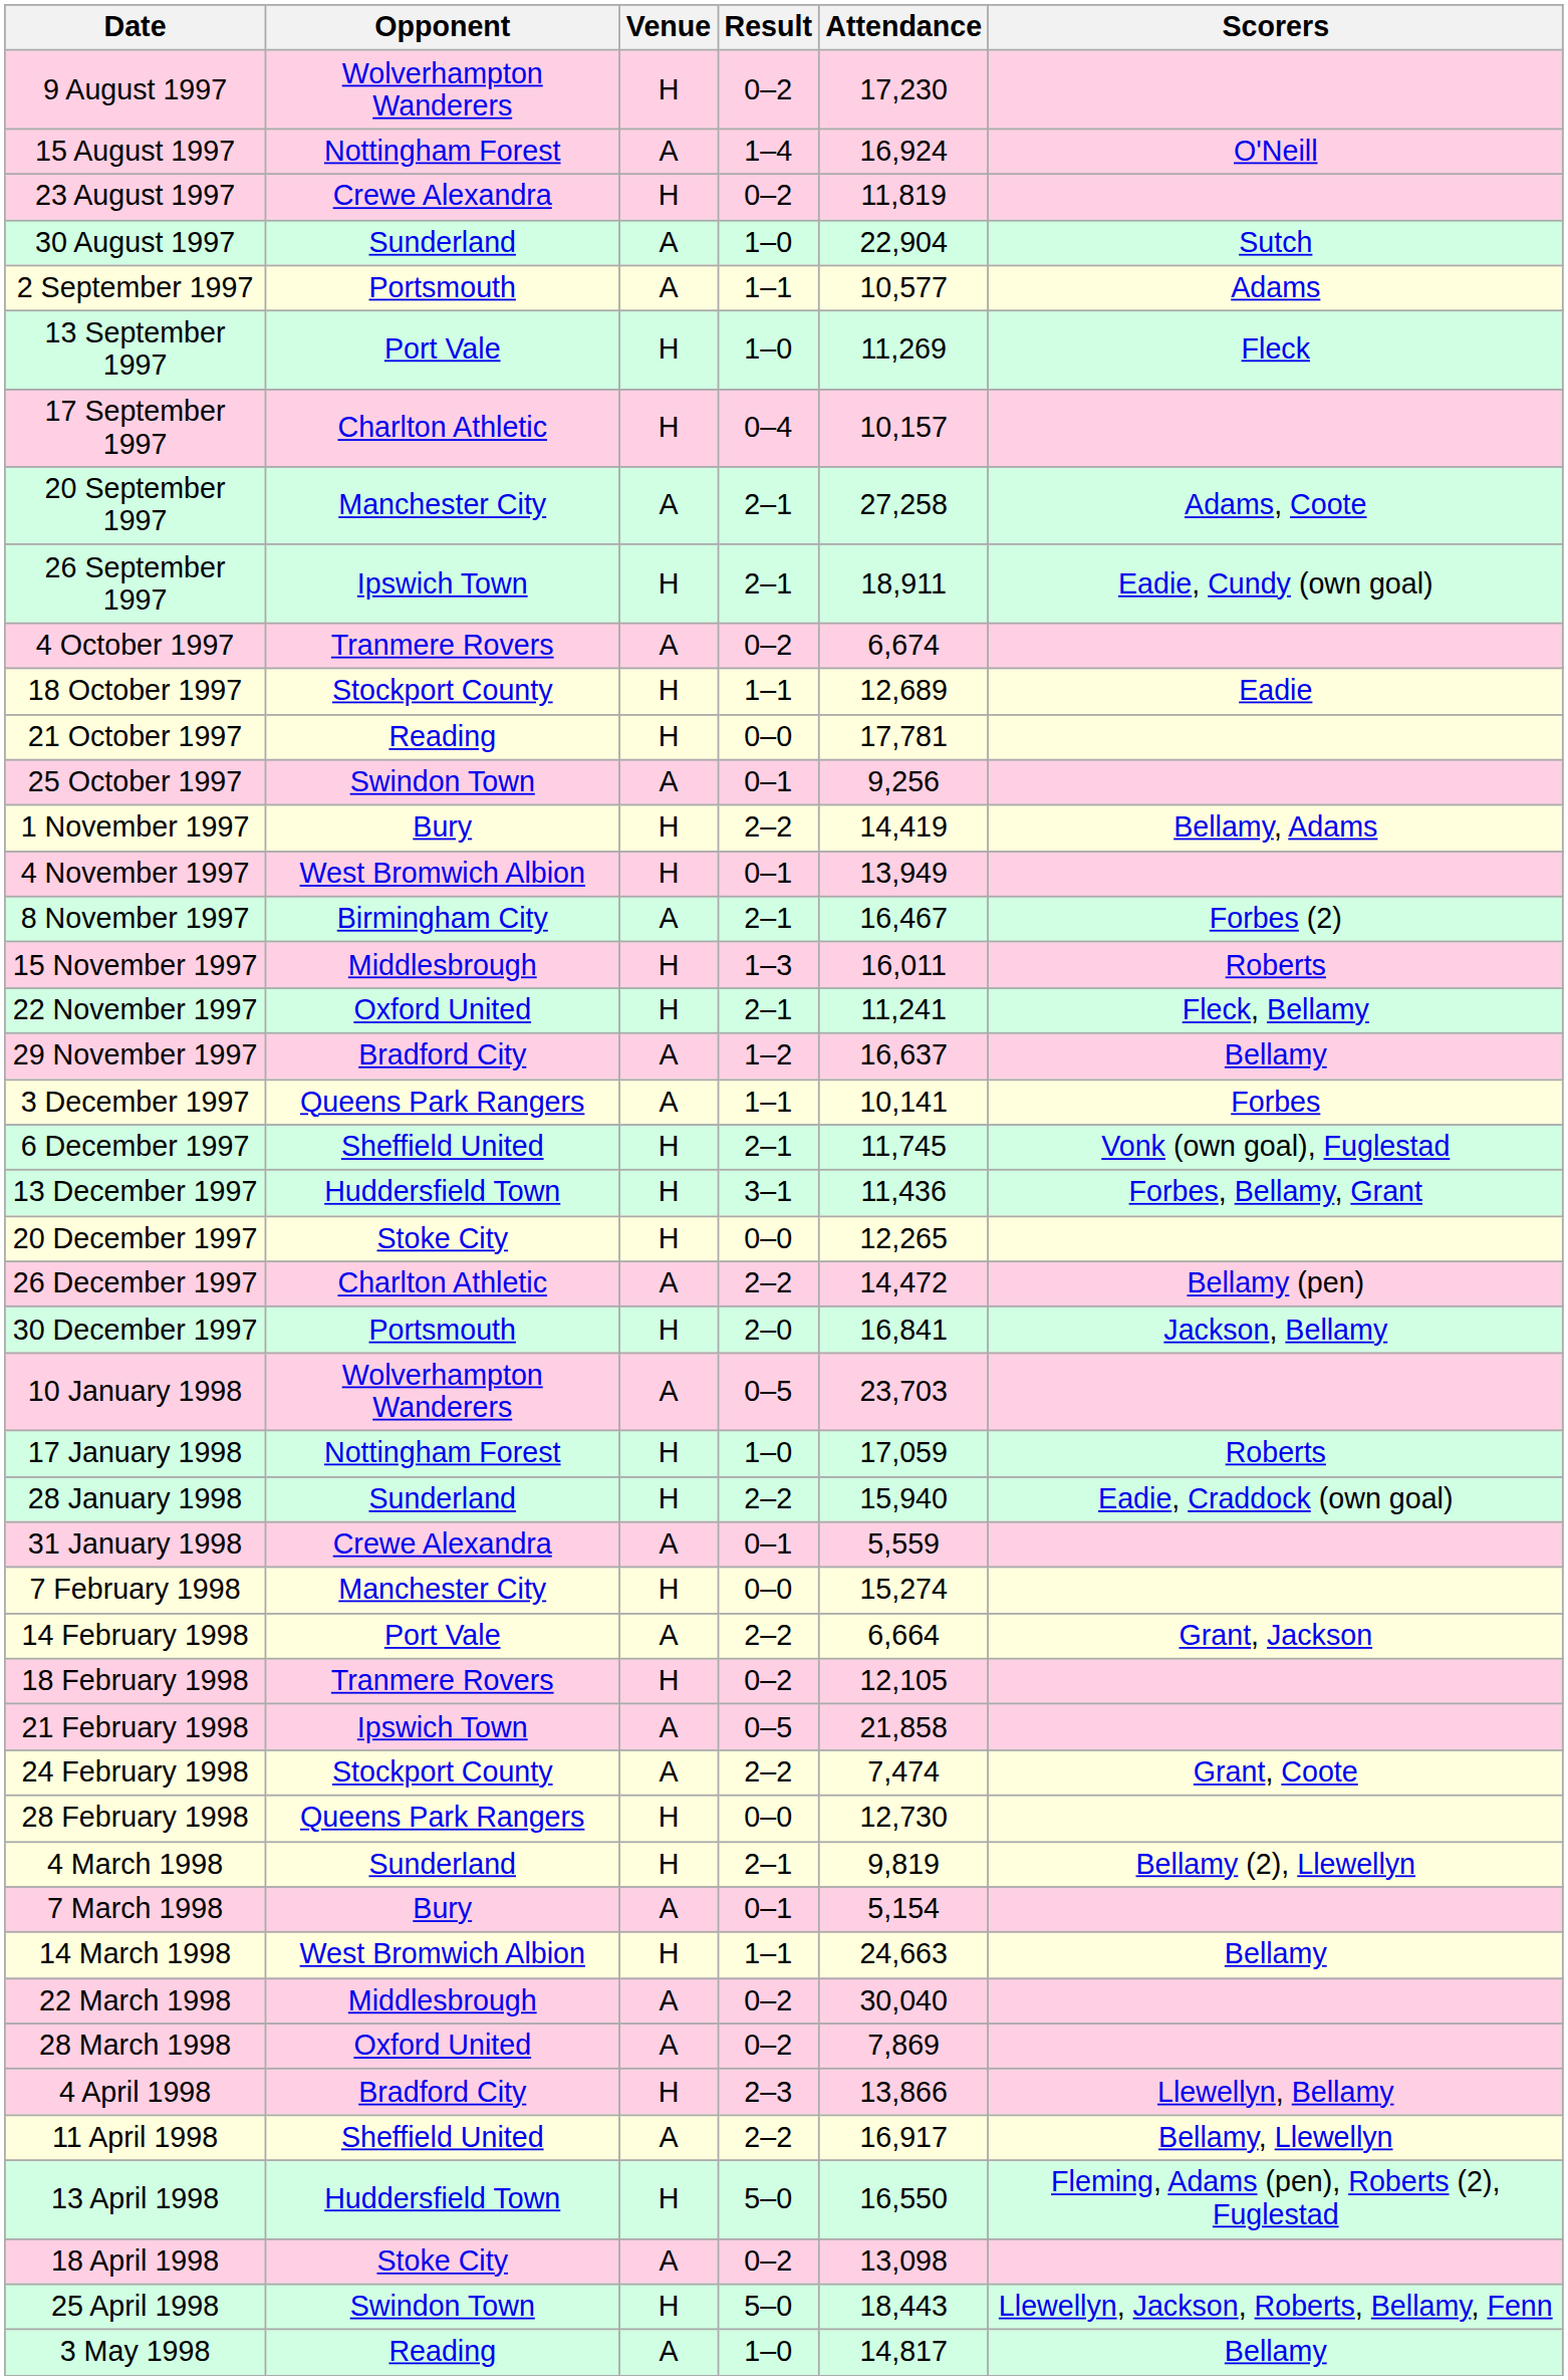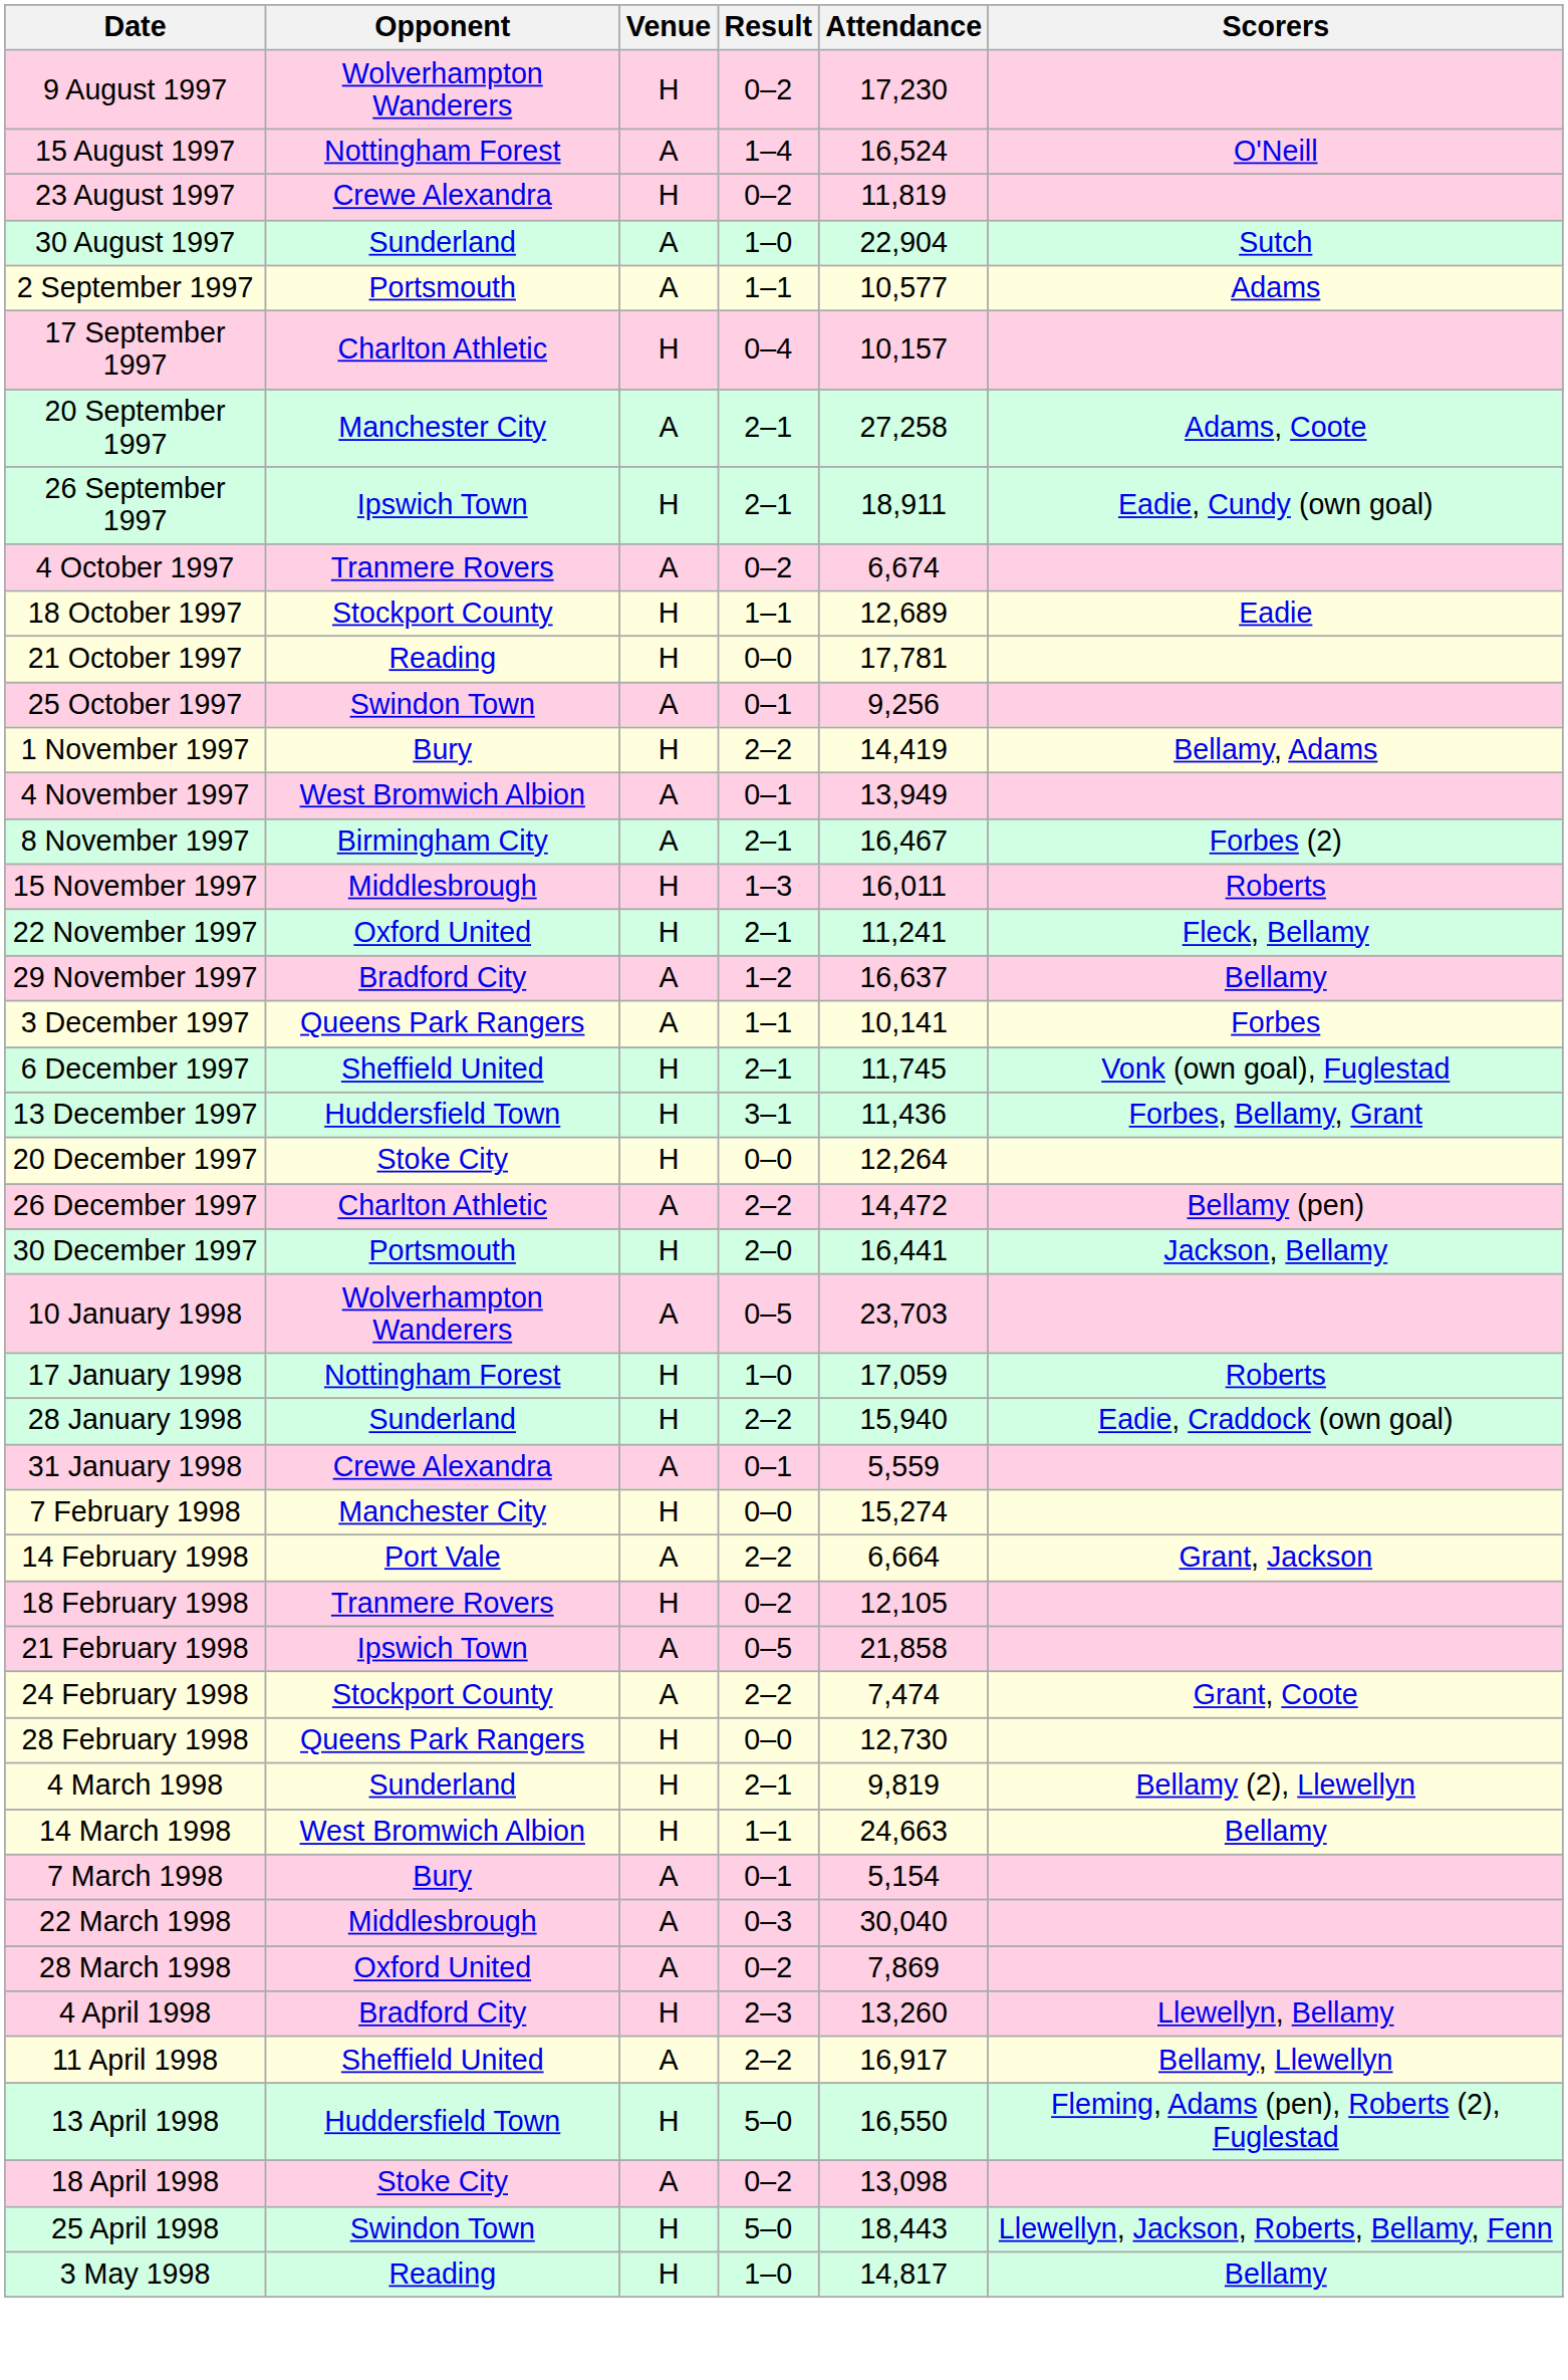15 August 1997 | Attendance: 16,924 -> 16,524
- row: 13 September 1997 | Port Vale | H | 1–0 | 11,269 | Fleck
4 November 1997 | Venue: H -> A
20 December 1997 | Attendance: 12,265 -> 12,264
30 December 1997 | Attendance: 16,841 -> 16,441
rows swapped: 7 March 1998 <-> 14 March 1998
22 March 1998 | Result: 0–2 -> 0–3
4 April 1998 | Attendance: 13,866 -> 13,260
3 May 1998 | Venue: A -> H
